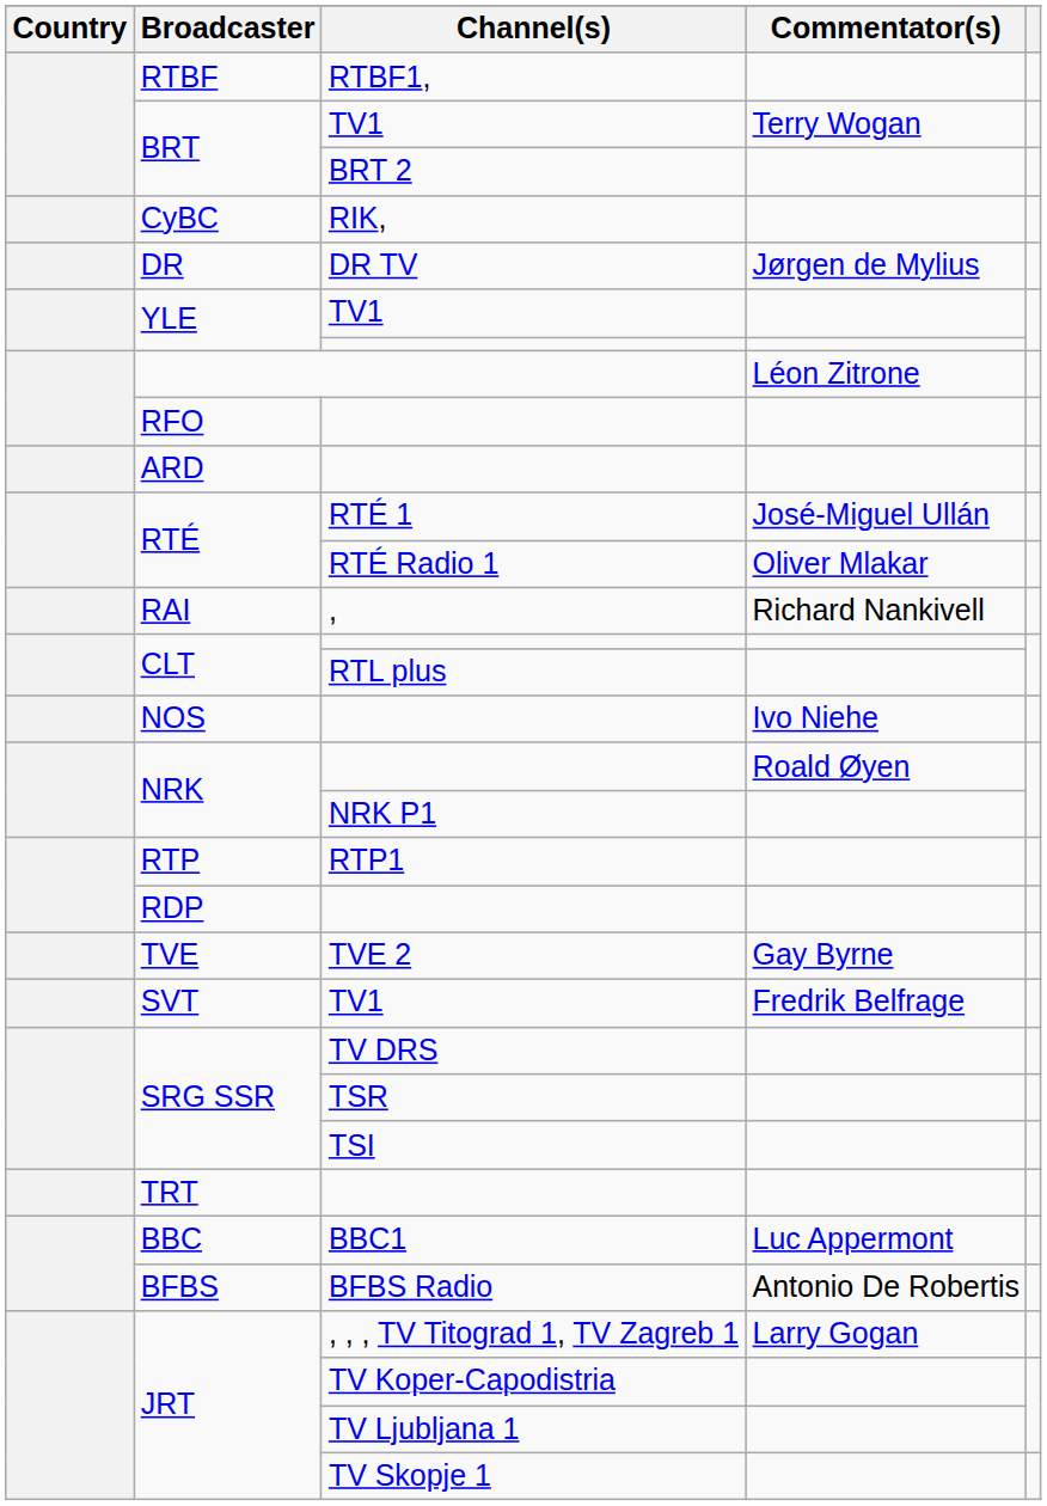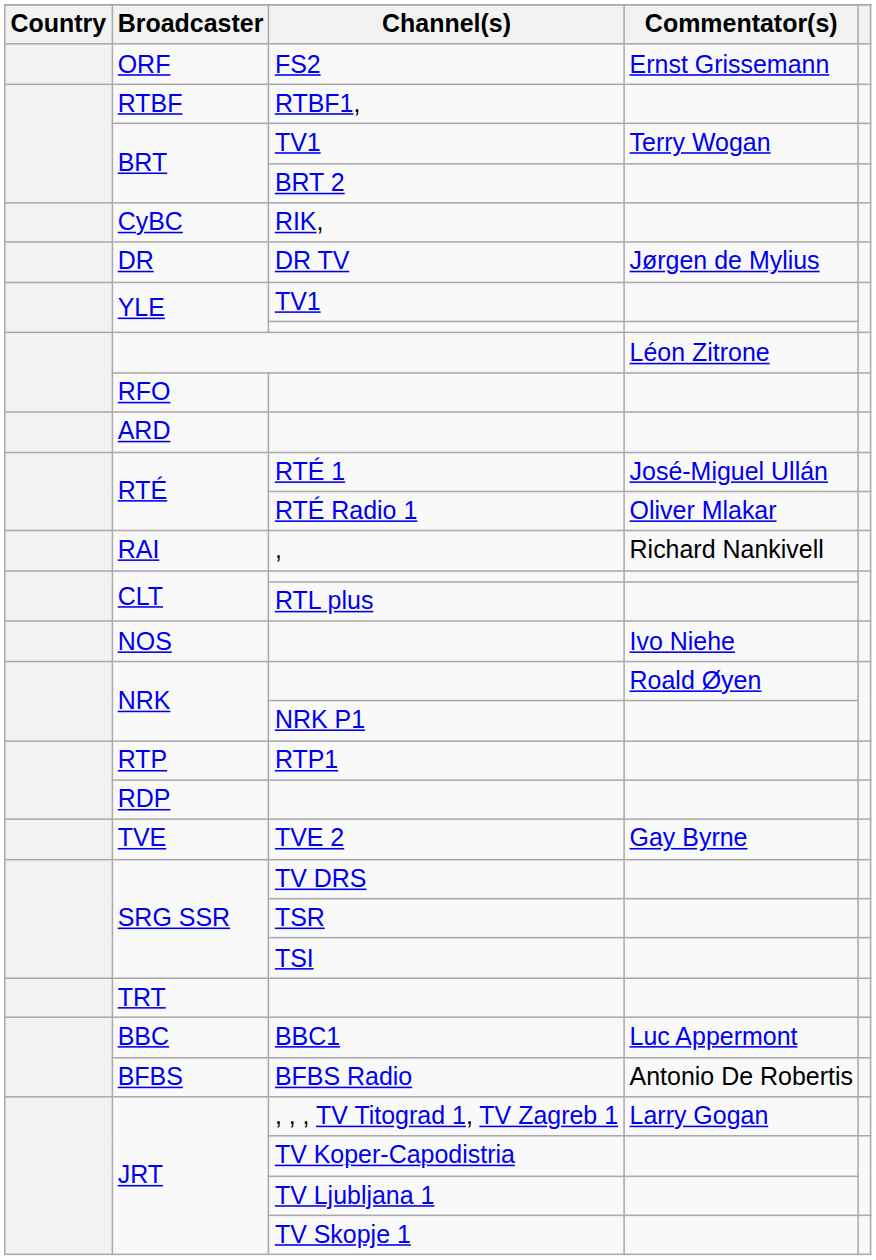+ row: ORF | FS2 | Ernst Grissemann
- row: SVT | TV1 | Fredrik Belfrage
